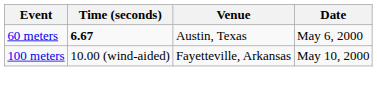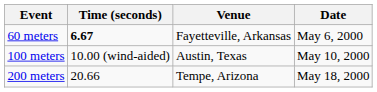60 meters | Venue: Austin, Texas -> Fayetteville, Arkansas
100 meters | Venue: Fayetteville, Arkansas -> Austin, Texas
+ row: 200 meters | 20.66 | Tempe, Arizona | May 18, 2000
